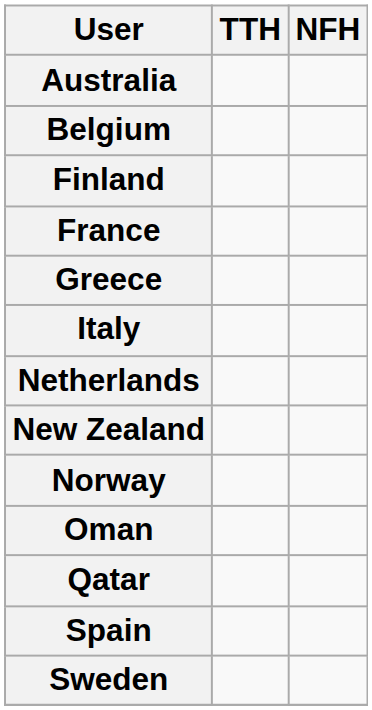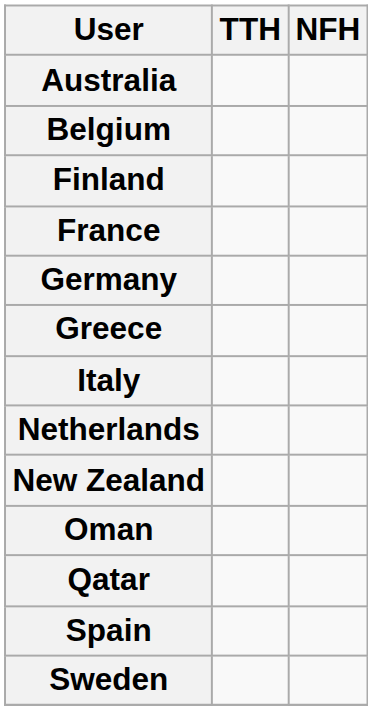+ row: Germany
- row: Norway
